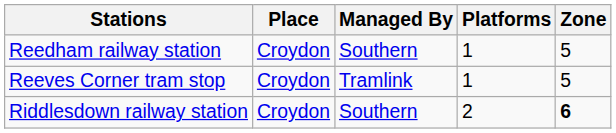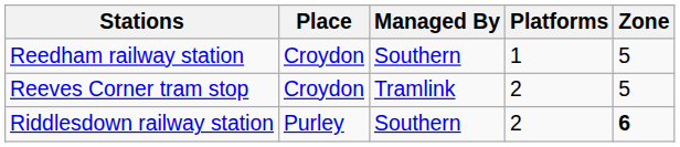Reeves Corner tram stop | Platforms: 1 -> 2
Riddlesdown railway station | Place: Croydon -> Purley
